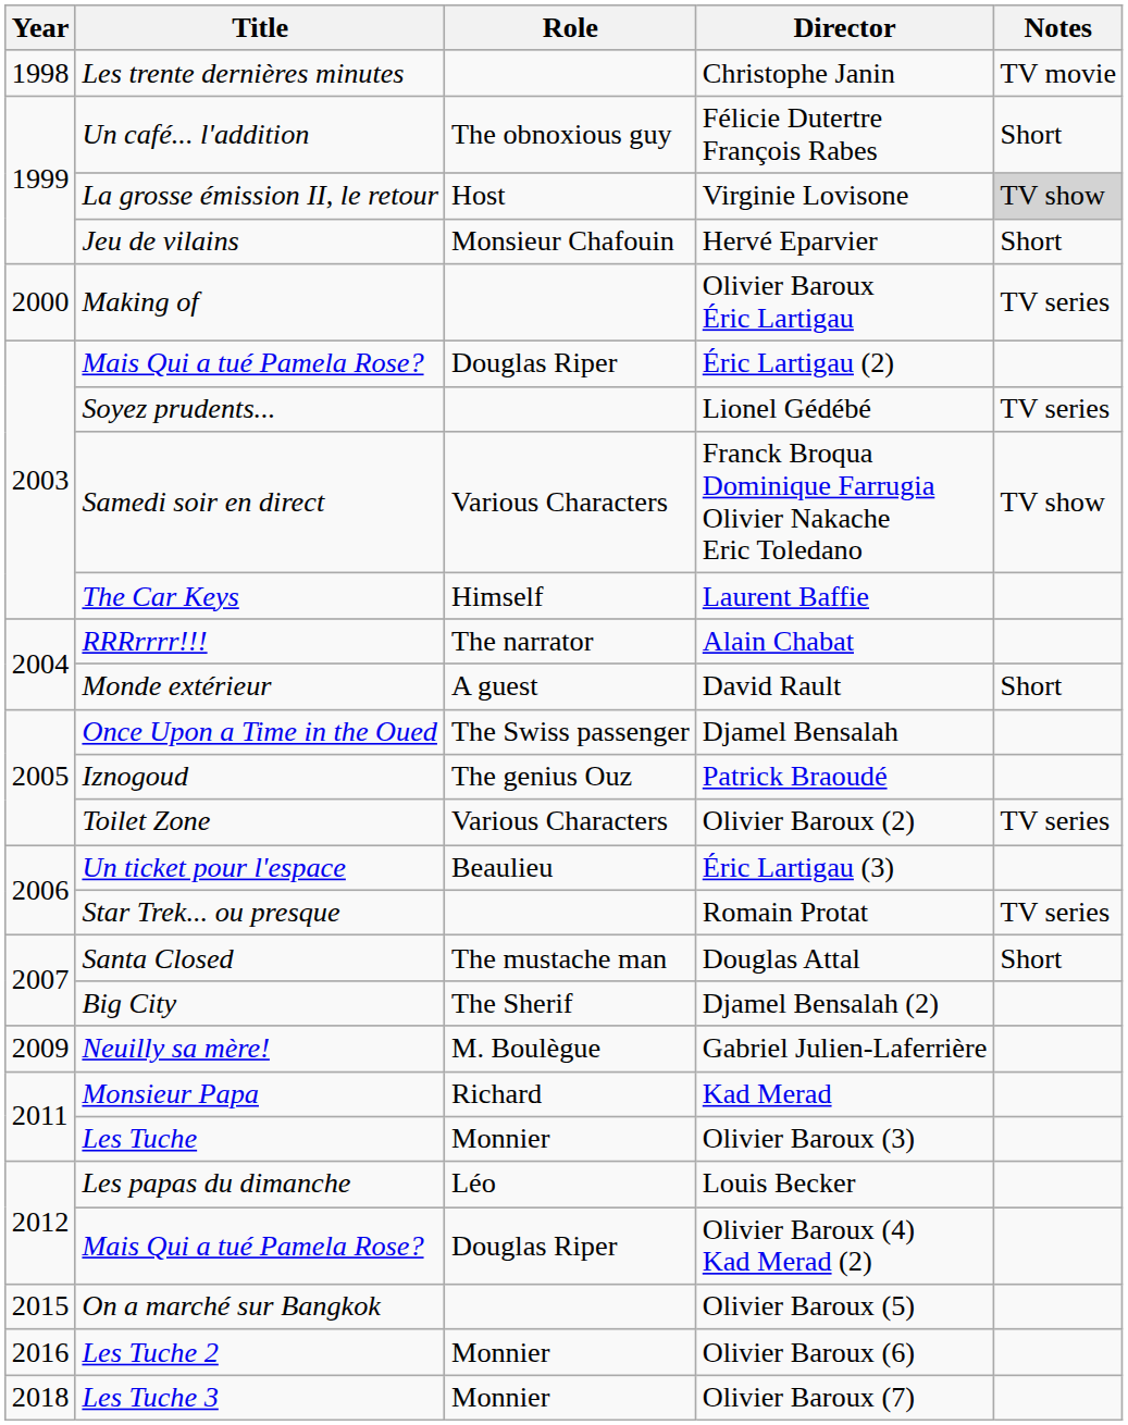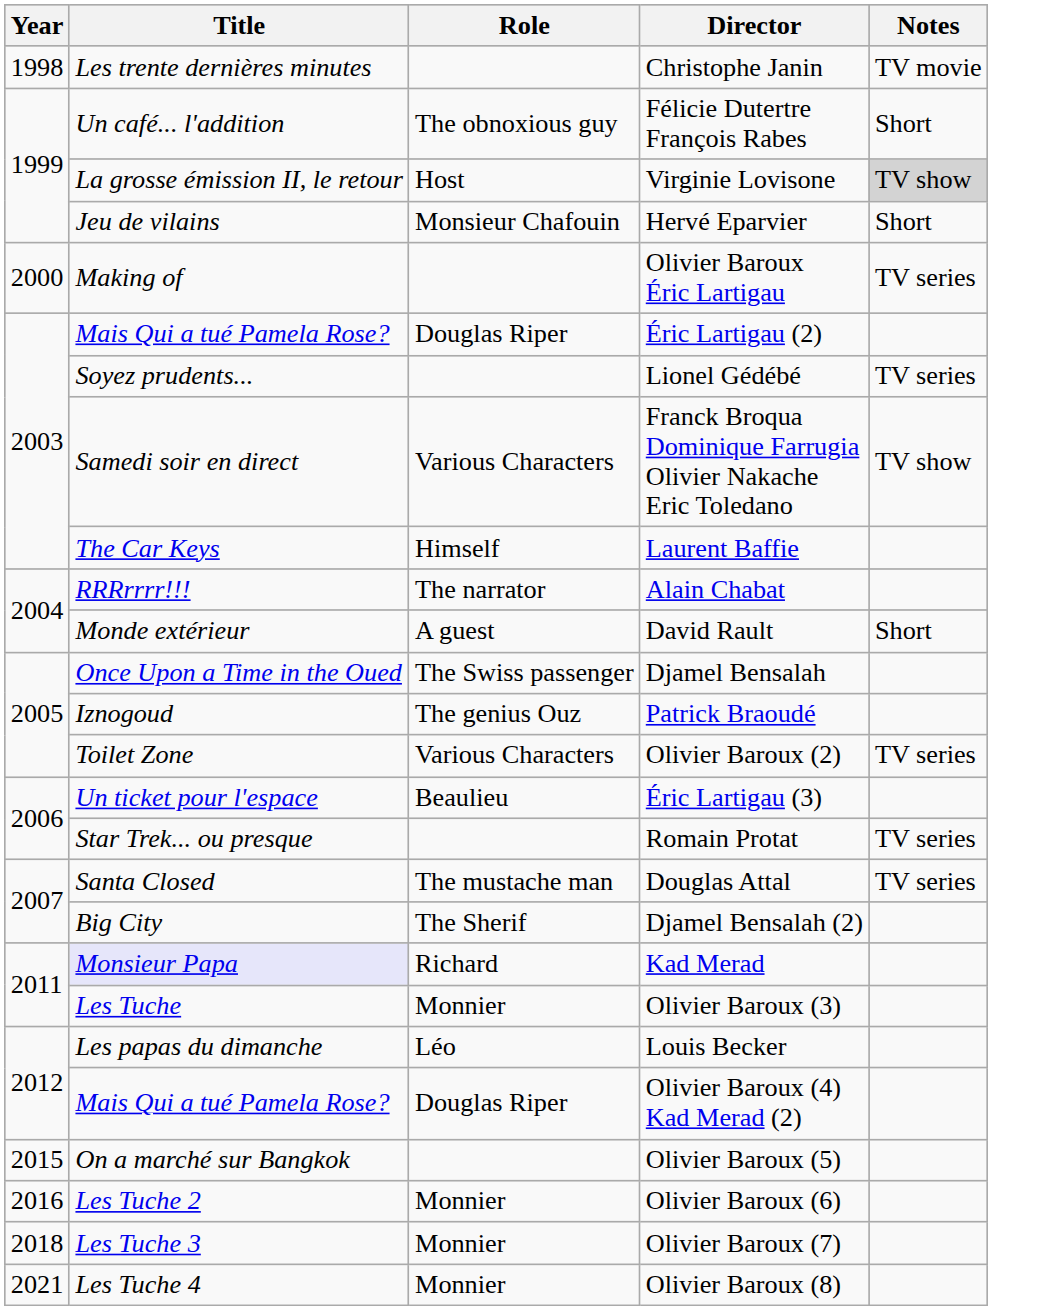Douglas Attal | Notes: Short -> TV series
- row: 2009 | Neuilly sa mère! | M. Boulègue | Gabriel Julien-Laferrière
Kad Merad | Title: no background -> lavender background
+ row: 2021 | Les Tuche 4 | Monnier | Olivier Baroux (8)
